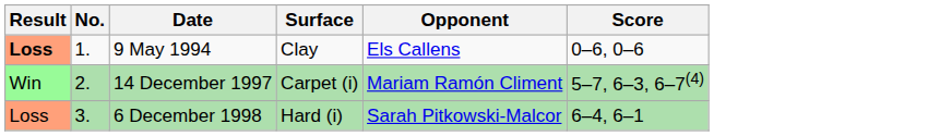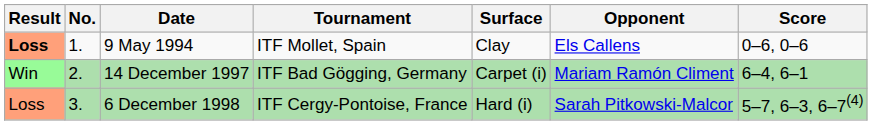+ column: Tournament | ITF Mollet, Spain | ITF Bad Gögging, Germany | ITF Cergy-Pontoise, France
14 December 1997 | Score: 5–7, 6–3, 6–7(4) -> 6–4, 6–1
6 December 1998 | Score: 6–4, 6–1 -> 5–7, 6–3, 6–7(4)
